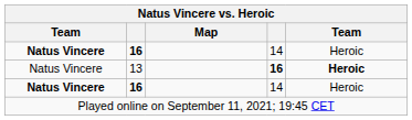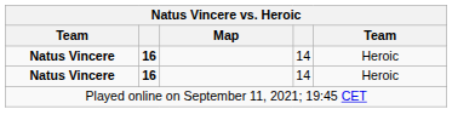- row: Natus Vincere | 13 | 16 | Heroic
